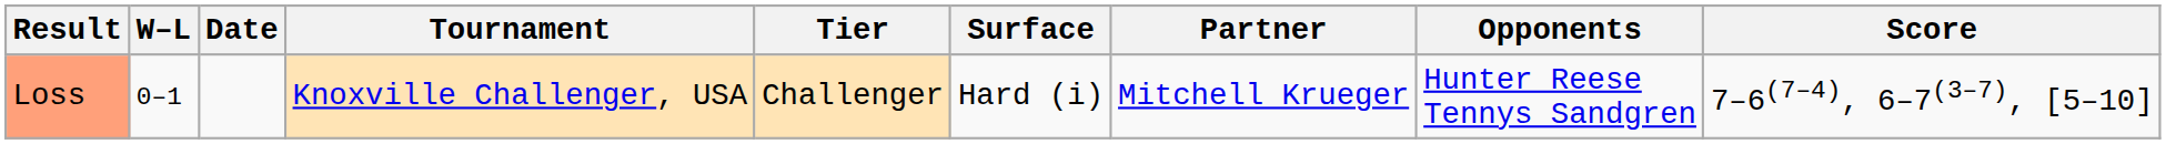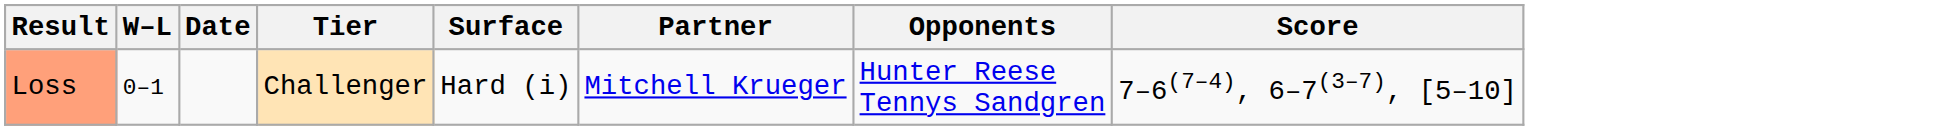- column: Tournament | Knoxville Challenger, USA
